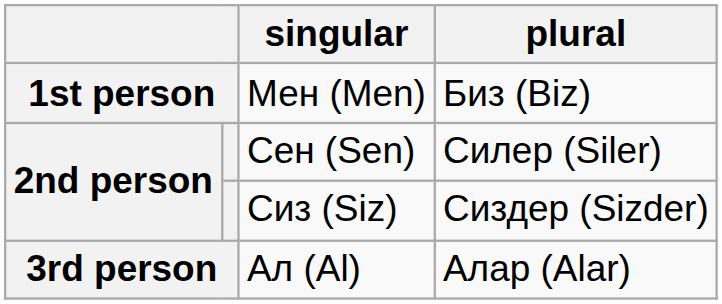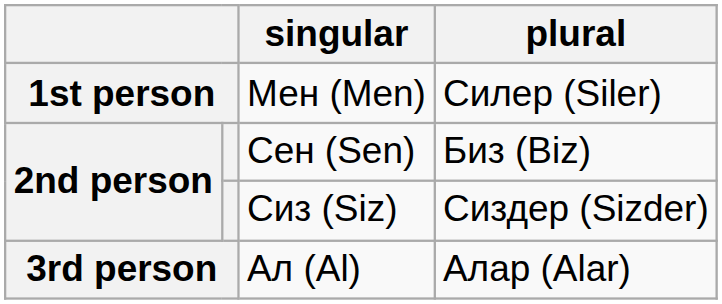Мен (Men) | plural: Биз (Biz) -> Силер (Siler)
Сен (Sen) | plural: Силер (Siler) -> Биз (Biz)
